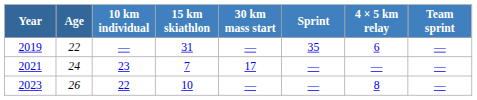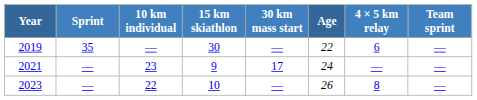columns swapped: Age <-> Sprint
2019 | 15 km skiathlon: 31 -> 30
2021 | 15 km skiathlon: 7 -> 9
